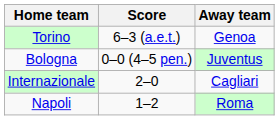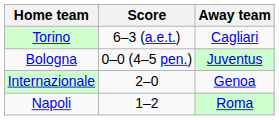Torino | Away team: Genoa -> Cagliari
Internazionale | Away team: Cagliari -> Genoa
